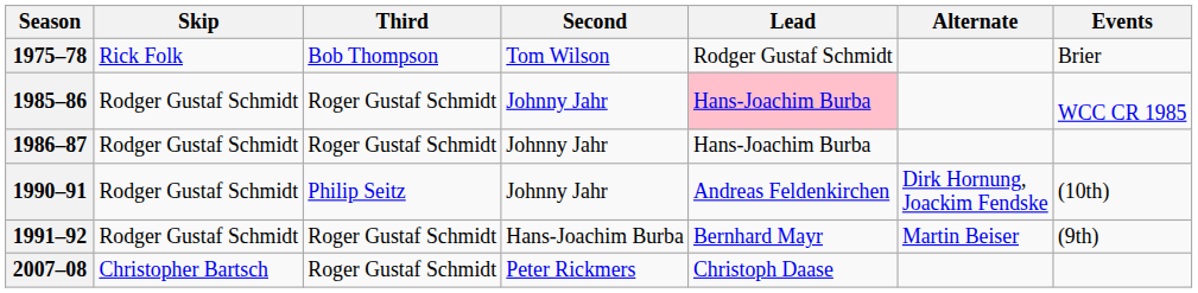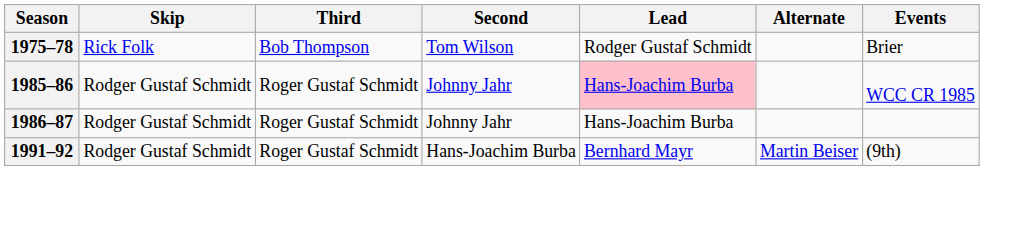- row: 1990–91 | Rodger Gustaf Schmidt | Philip Seitz | Johnny Jahr | Andreas Feldenkirchen | Dirk Hornung, Joackim Fendske | (10th)
- row: 2007–08 | Christopher Bartsch | Roger Gustaf Schmidt | Peter Rickmers | Christoph Daase
